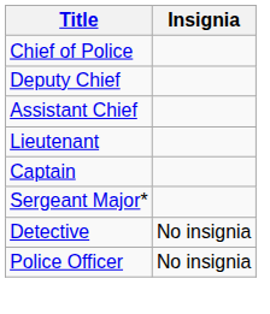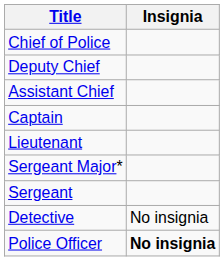rows swapped: Captain <-> Lieutenant
+ row: Sergeant
Police Officer | Insignia: normal -> bold
